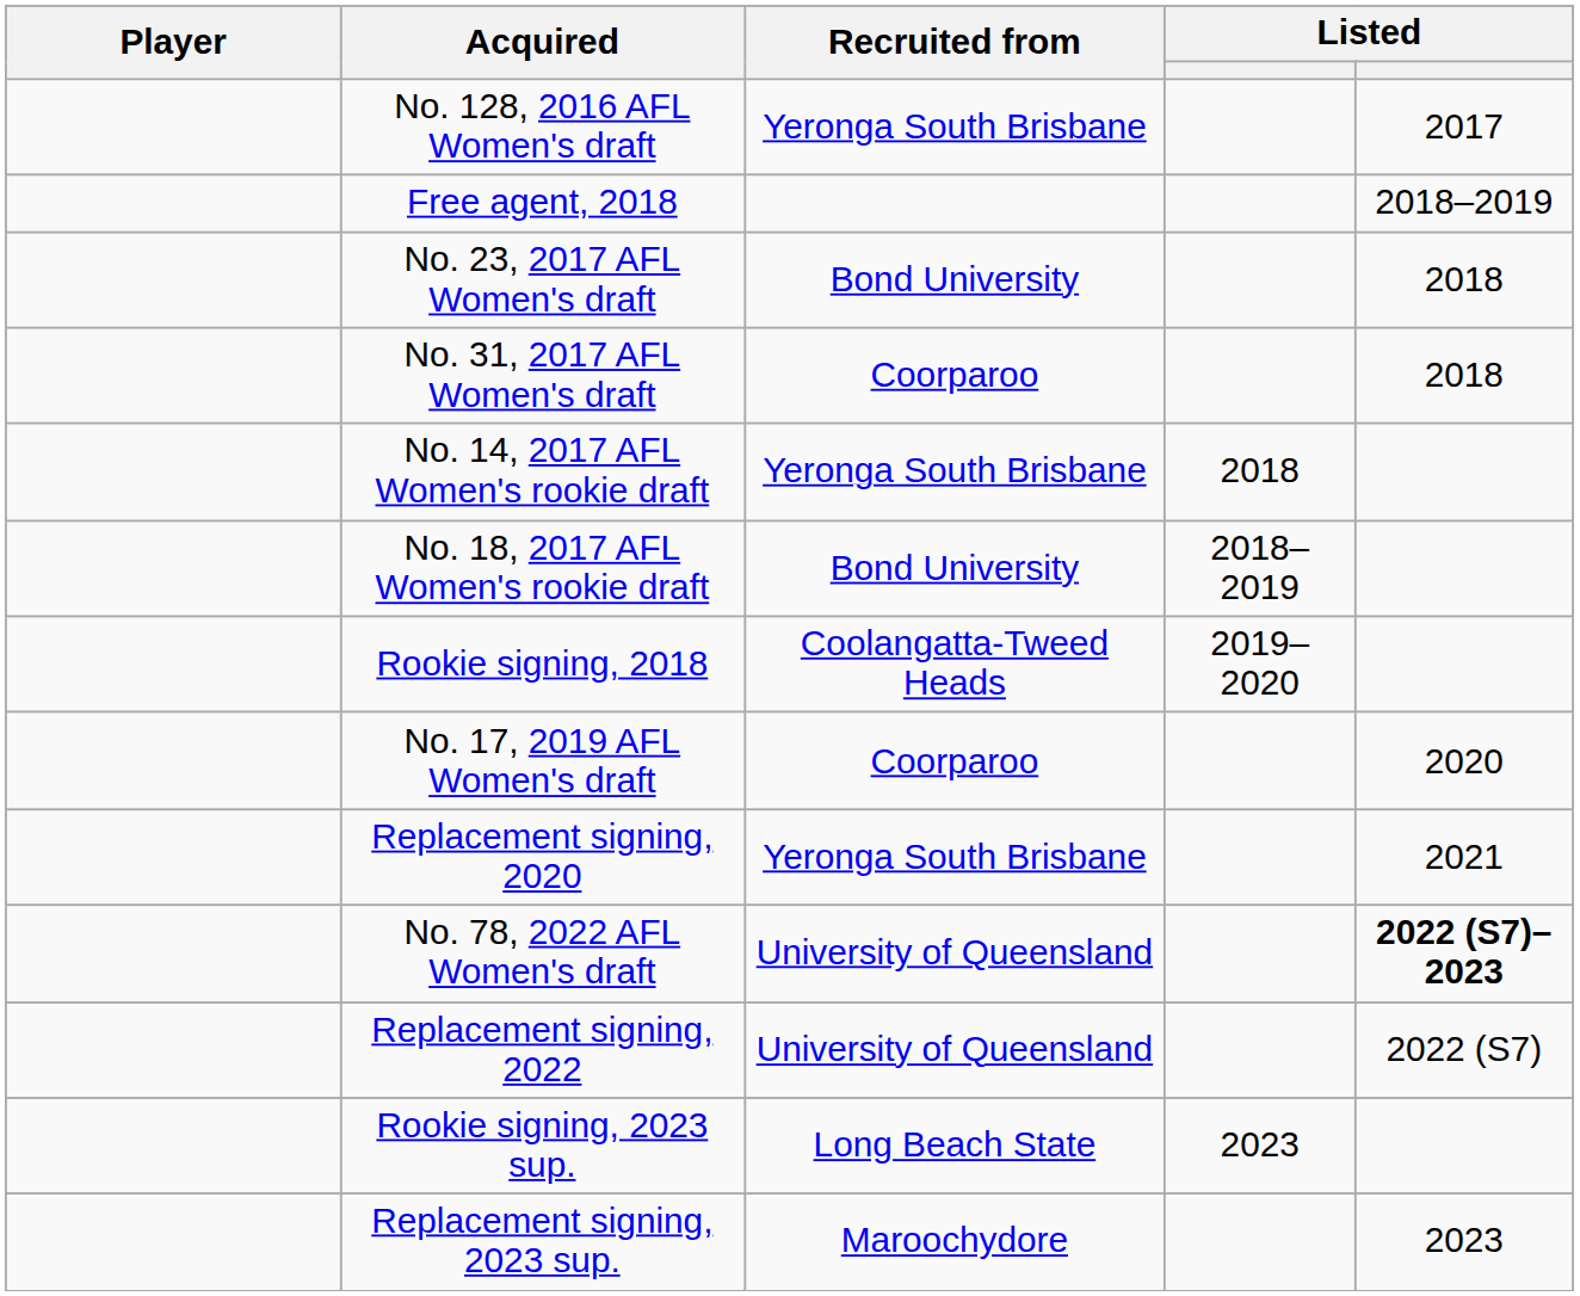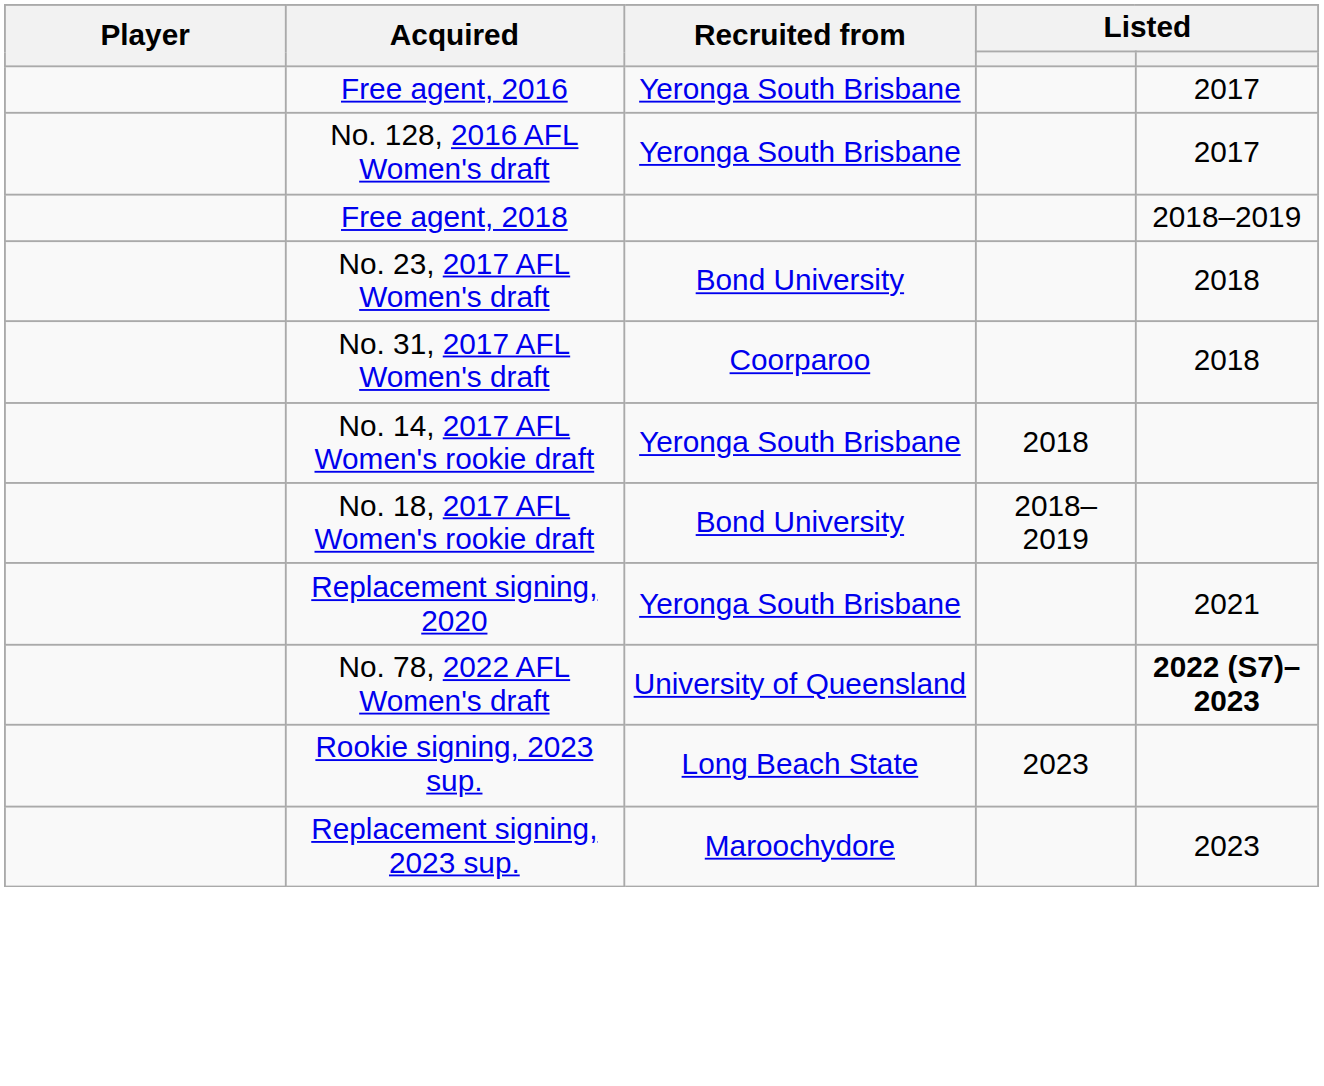+ row: Free agent, 2016 | Yeronga South Brisbane | 2017
- row: Rookie signing, 2018 | Coolangatta-Tweed Heads | 2019–2020
- row: No. 17, 2019 AFL Women's draft | Coorparoo | 2020
- row: Replacement signing, 2022 | University of Queensland | 2022 (S7)
